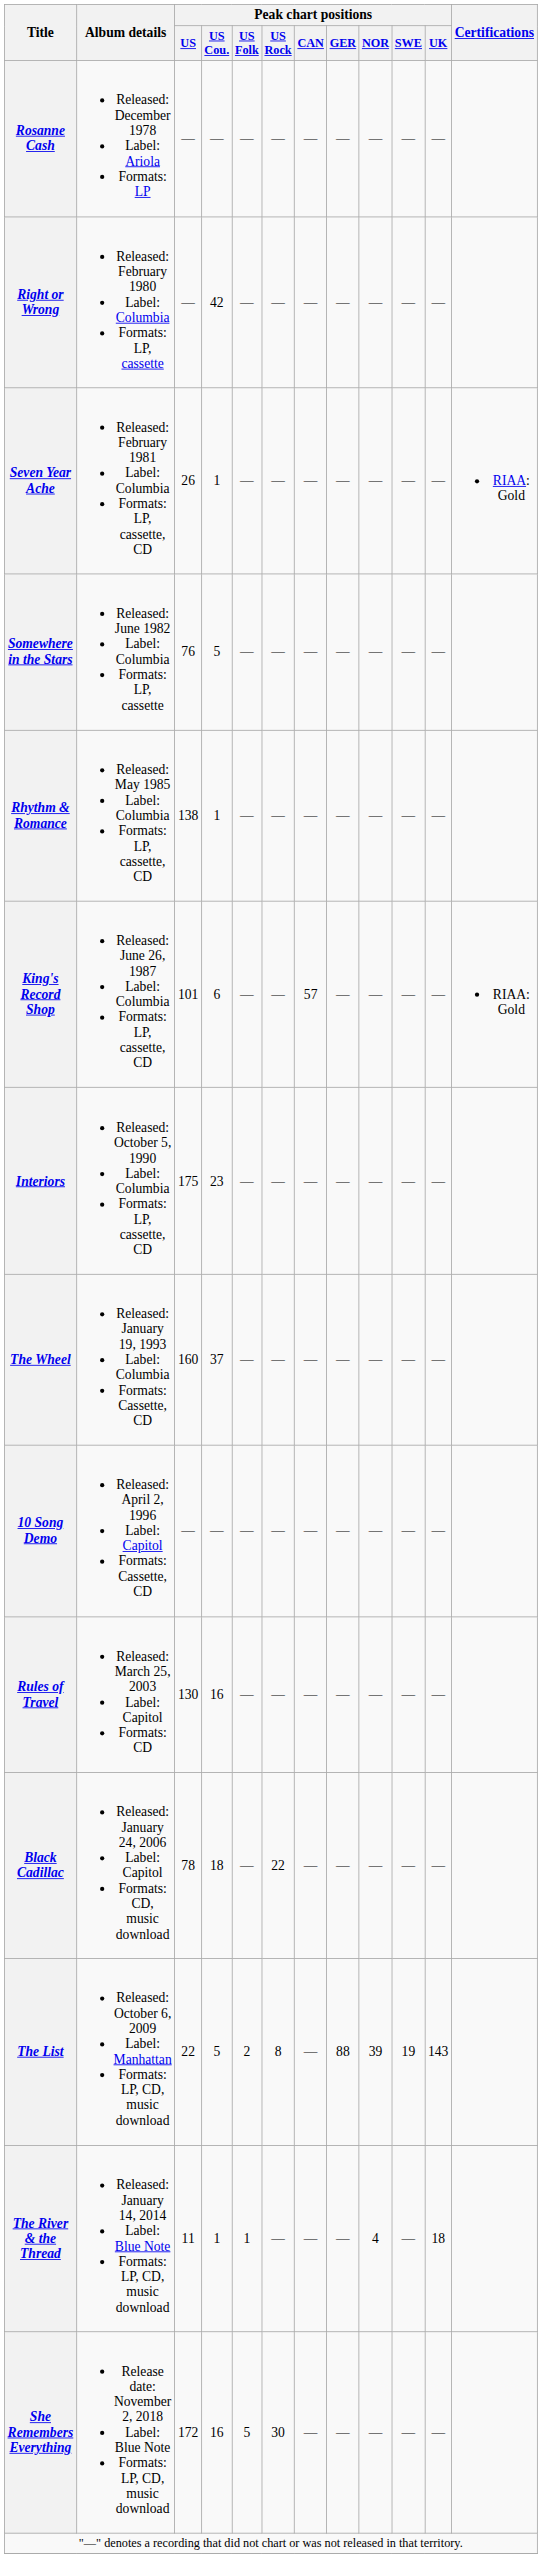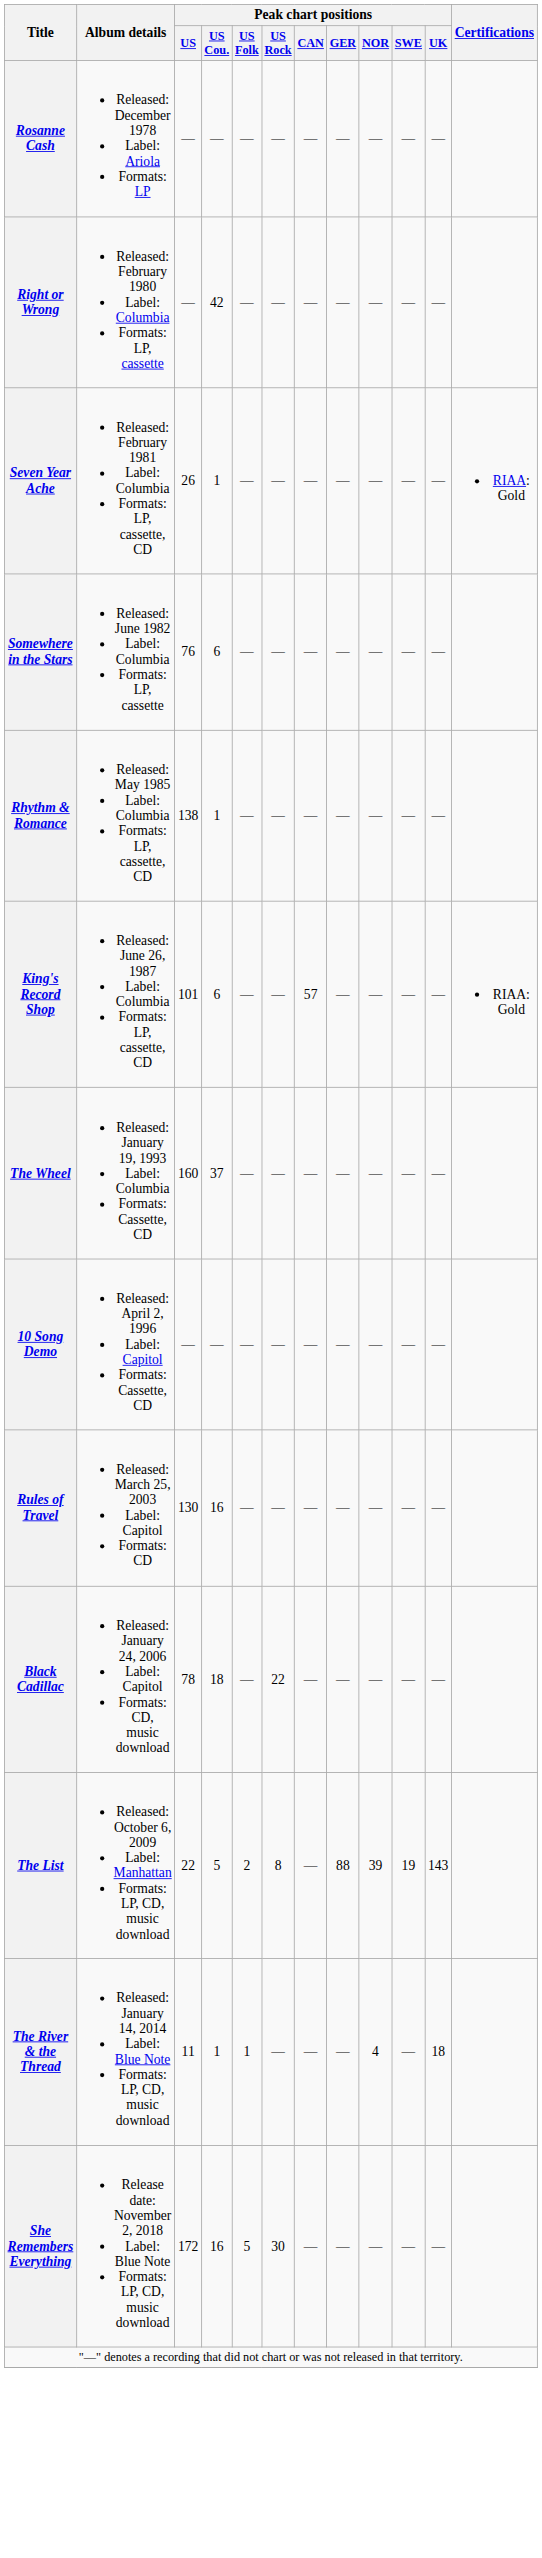Somewhere in the Stars | Peak chart positions / US Cou.: 5 -> 6
- row: Interiors | Released: October 5, 1990 Label: Columbia Formats: LP, cassette, CD | 175 | 23 | — | — | — | — | — | — | —
